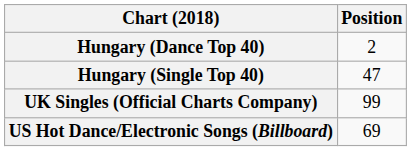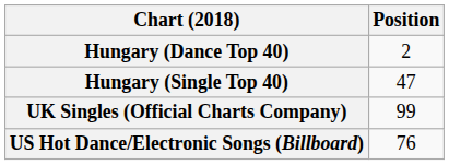US Hot Dance/Electronic Songs (Billboard) | Position: 69 -> 76
